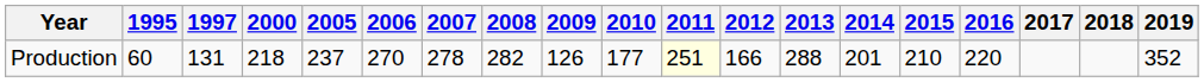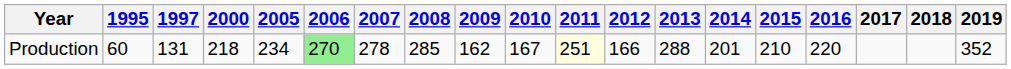Production | 2005: 237 -> 234
Production | 2006: no background -> lightgreen background
Production | 2008: 282 -> 285
Production | 2009: 126 -> 162
Production | 2010: 177 -> 167
